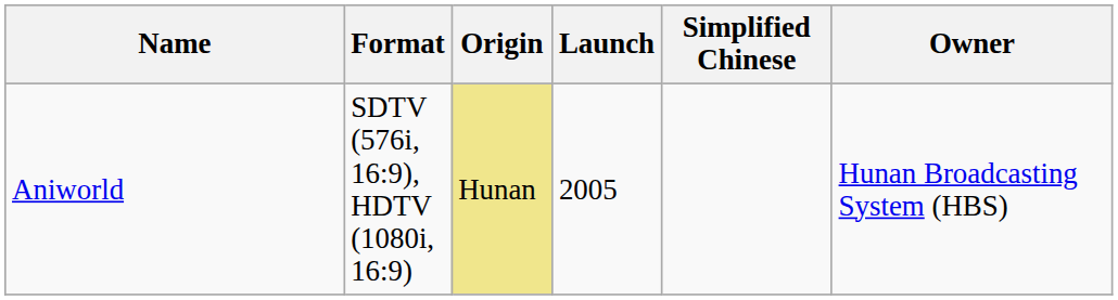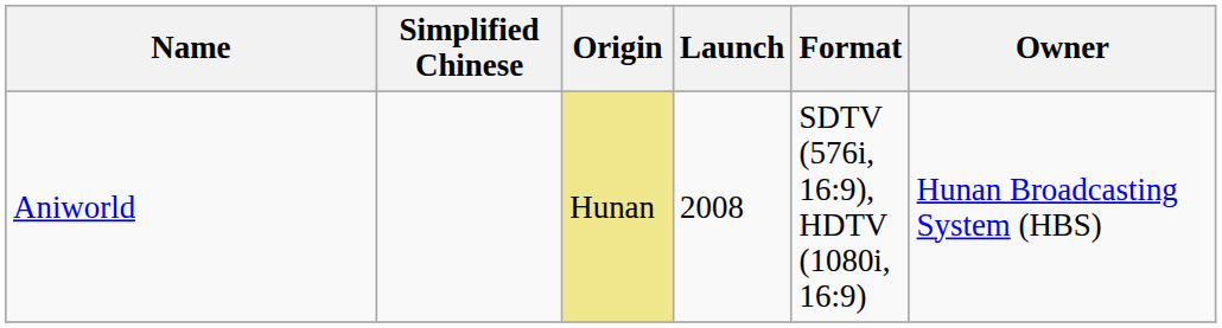columns swapped: Simplified Chinese <-> Format
Aniworld | Launch: 2005 -> 2008
